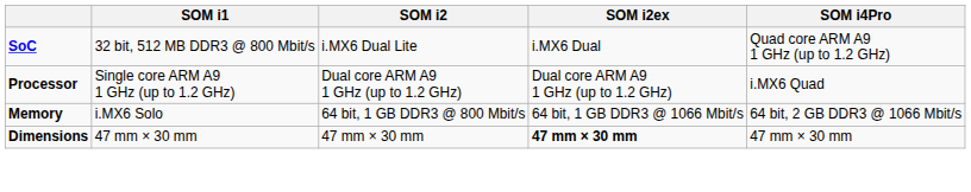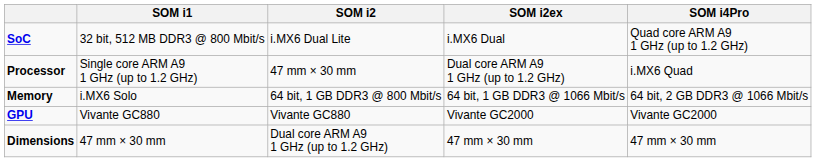Processor | SOM i2: Dual core ARM A9 1 GHz (up to 1.2 GHz) -> 47 mm × 30 mm
+ row: GPU | Vivante GC880 | Vivante GC880 | Vivante GC2000 | Vivante GC2000
Dimensions | SOM i2: 47 mm × 30 mm -> Dual core ARM A9 1 GHz (up to 1.2 GHz)
Dimensions | SOM i2ex: bold -> normal
